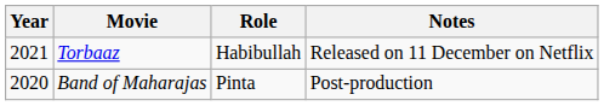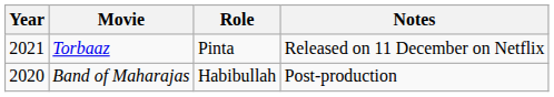Torbaaz | Role: Habibullah -> Pinta
Band of Maharajas | Role: Pinta -> Habibullah
